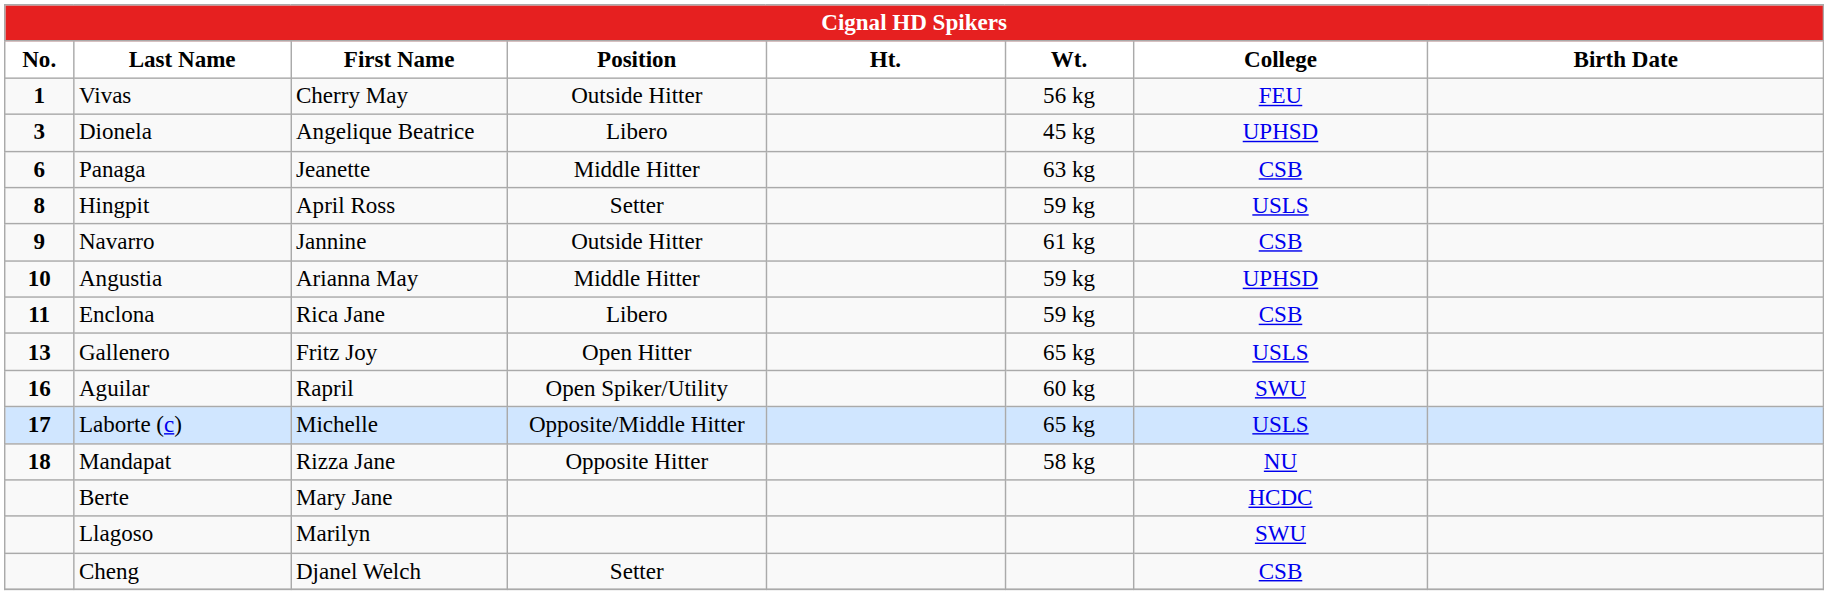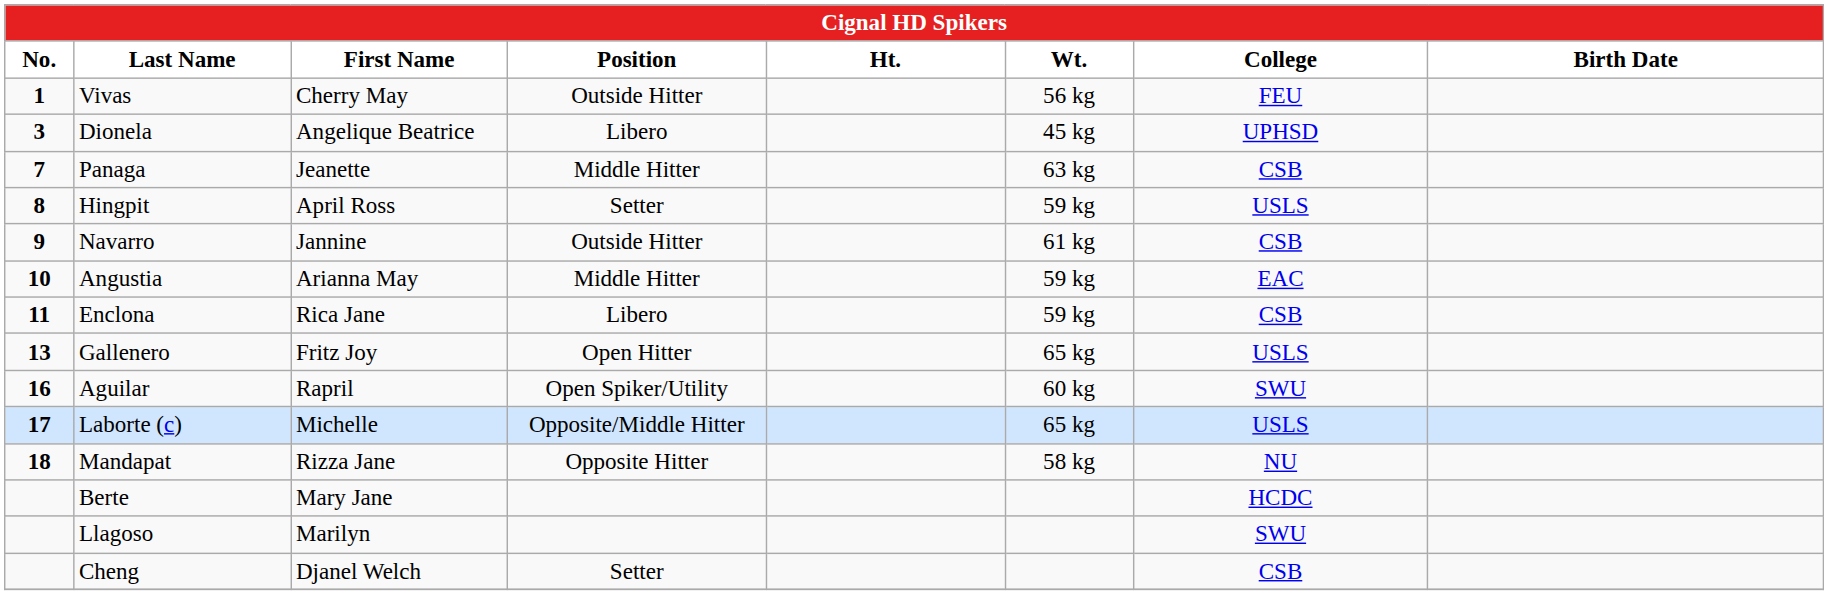Panaga | No.: 6 -> 7
Angustia | College: UPHSD -> EAC
